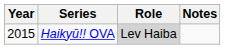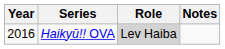Haikyū!! OVA | Year: 2015 -> 2016
